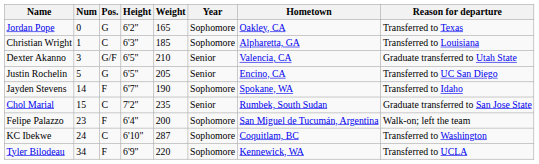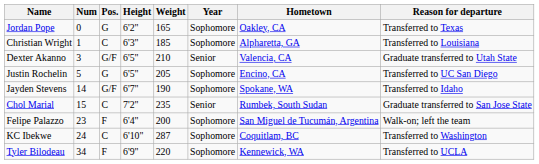Justin Rochelin | Year: Senior -> Sophomore
Jayden Stevens | Pos.: F -> G/F
